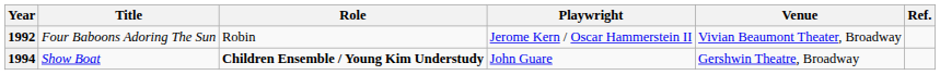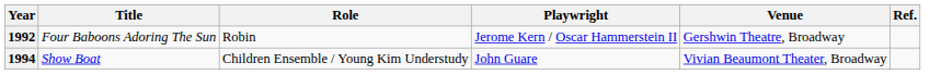1992 | Venue: Vivian Beaumont Theater, Broadway -> Gershwin Theatre, Broadway
1994 | Role: bold -> normal
1994 | Venue: Gershwin Theatre, Broadway -> Vivian Beaumont Theater, Broadway
